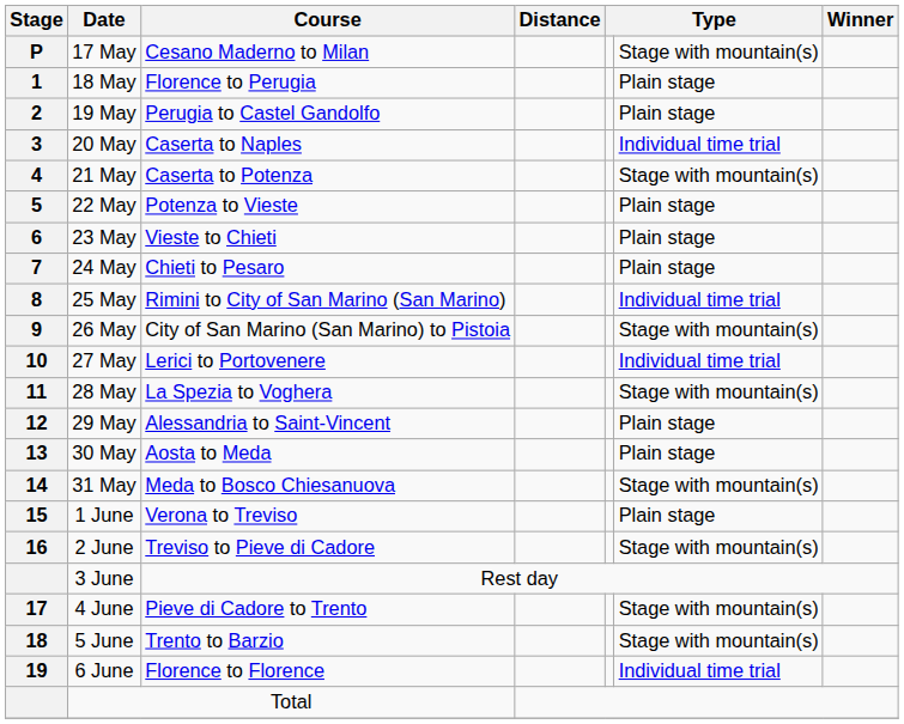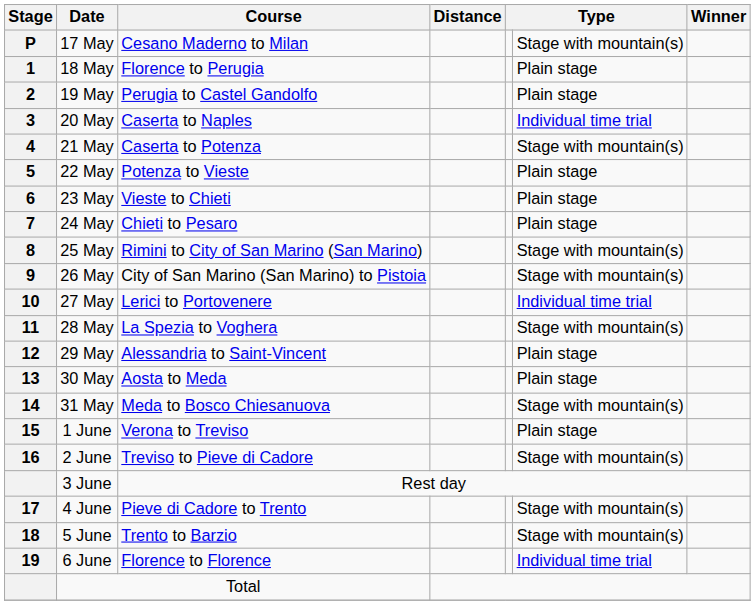25 May | column 6: Individual time trial -> Stage with mountain(s)
